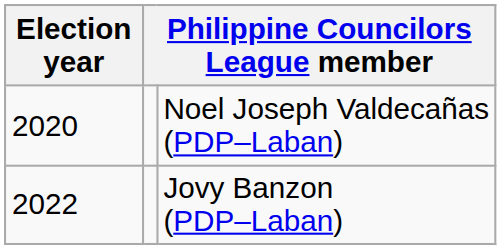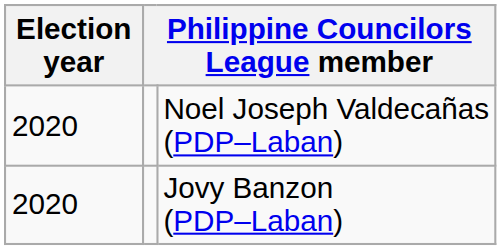Jovy Banzon (PDP–Laban) | Election year: 2022 -> 2020
